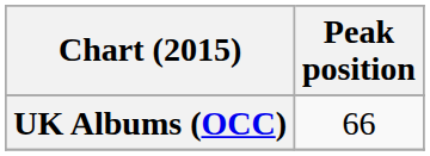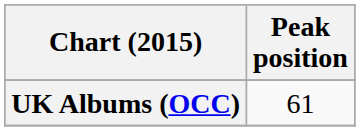UK Albums (OCC) | Peak position: 66 -> 61
